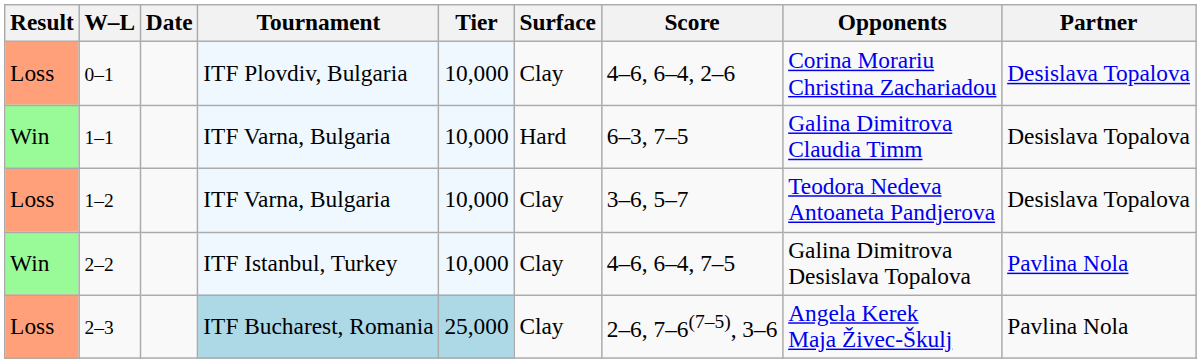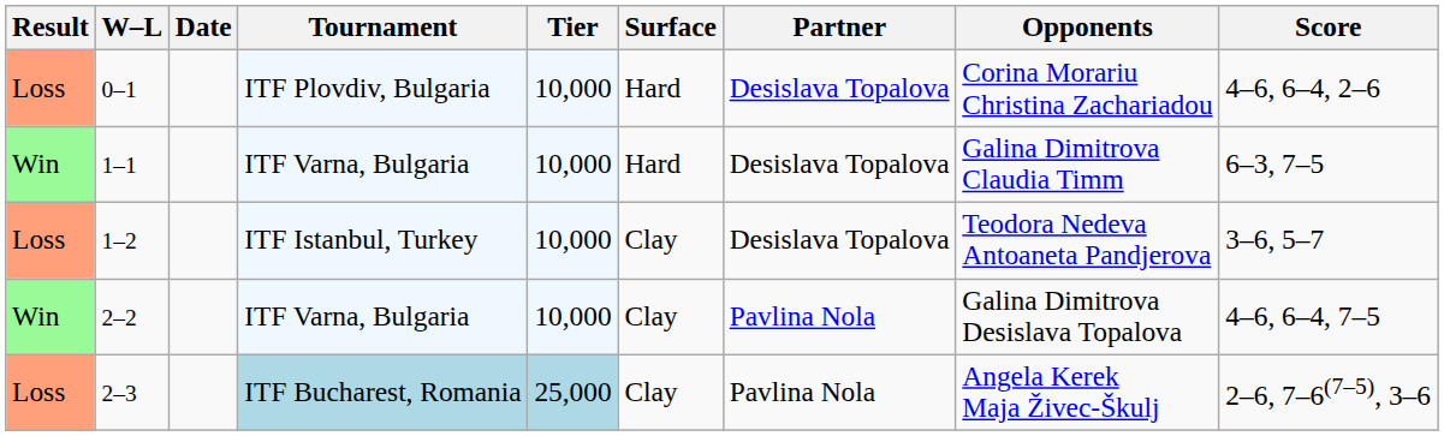columns swapped: Partner <-> Score
0–1 | Surface: Clay -> Hard
1–2 | Tournament: ITF Varna, Bulgaria -> ITF Istanbul, Turkey
2–2 | Tournament: ITF Istanbul, Turkey -> ITF Varna, Bulgaria
